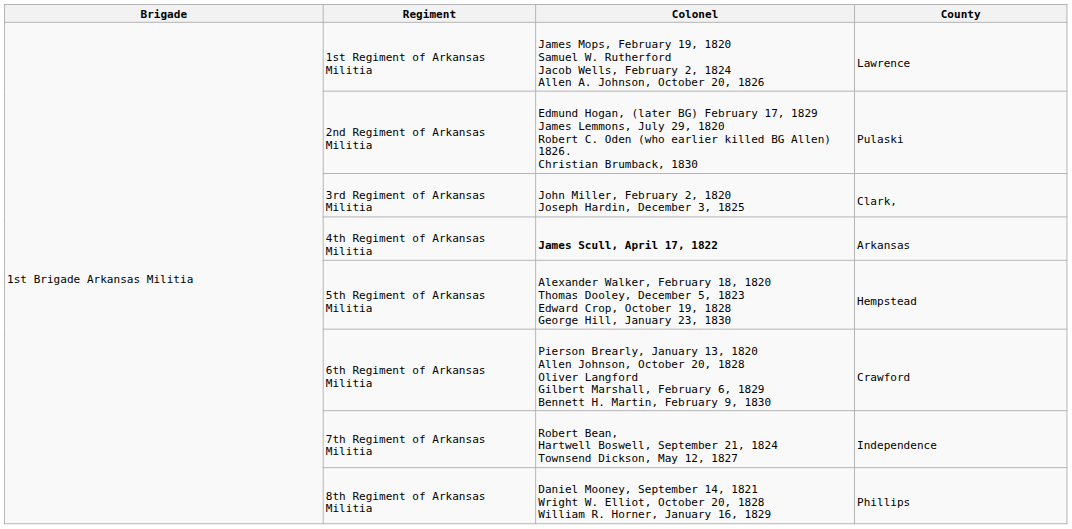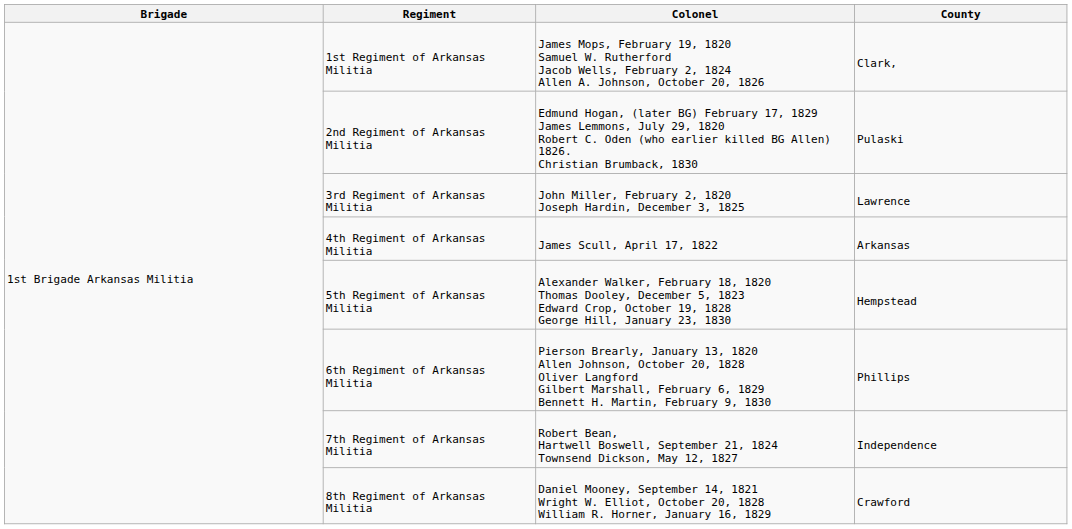1st Regiment of Arkansas Militia | County: Lawrence -> Clark,
3rd Regiment of Arkansas Militia | County: Clark, -> Lawrence
4th Regiment of Arkansas Militia | Colonel: bold -> normal
6th Regiment of Arkansas Militia | County: Crawford -> Phillips
8th Regiment of Arkansas Militia | County: Phillips -> Crawford
